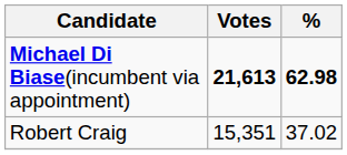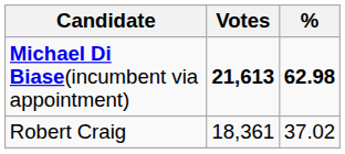Robert Craig | Votes: 15,351 -> 18,361
